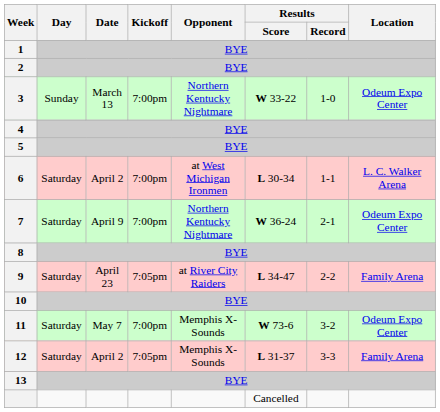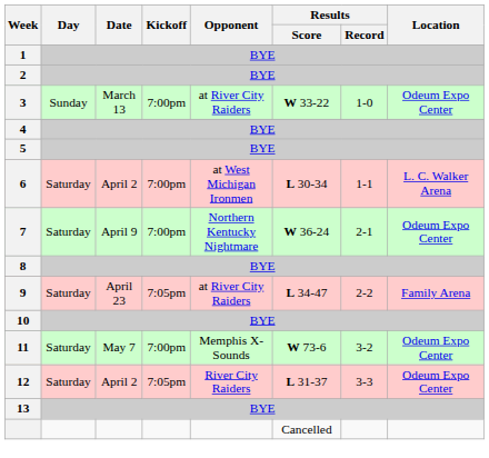3 | Opponent: Northern Kentucky Nightmare -> at River City Raiders
12 | Opponent: Memphis X-Sounds -> River City Raiders
12 | Location: Family Arena -> Odeum Expo Center
